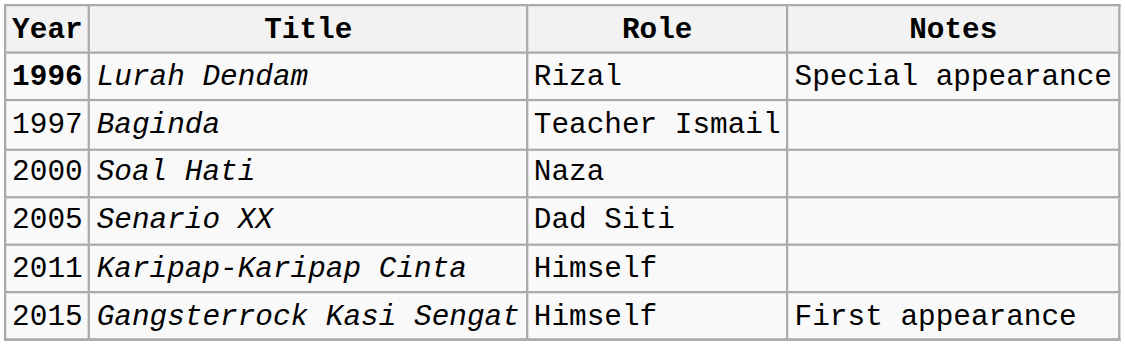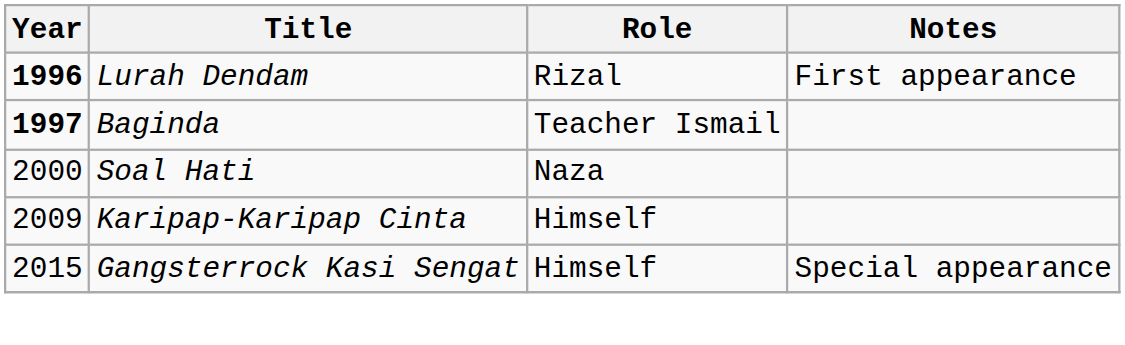Lurah Dendam | Notes: Special appearance -> First appearance
Baginda | Year: normal -> bold
- row: 2005 | Senario XX | Dad Siti
Karipap-Karipap Cinta | Year: 2011 -> 2009
Gangsterrock Kasi Sengat | Notes: First appearance -> Special appearance
